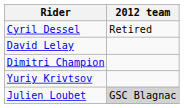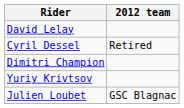rows swapped: David Lelay <-> Cyril Dessel
Julien Loubet | 2012 team: lightgrey background -> no background
